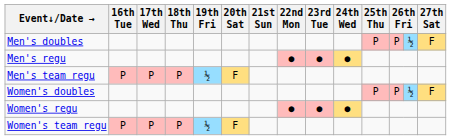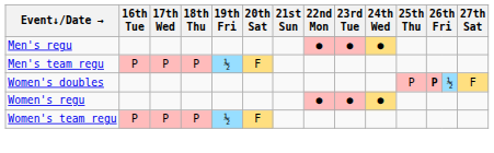- row: Men's doubles | P | P | ½ | F
Women's doubles | column 12: normal -> bold
